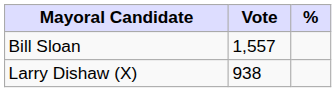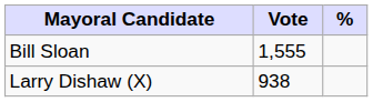Bill Sloan | Vote: 1,557 -> 1,555
